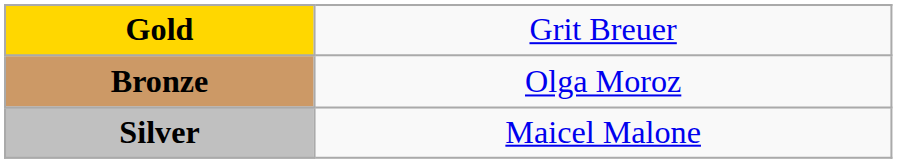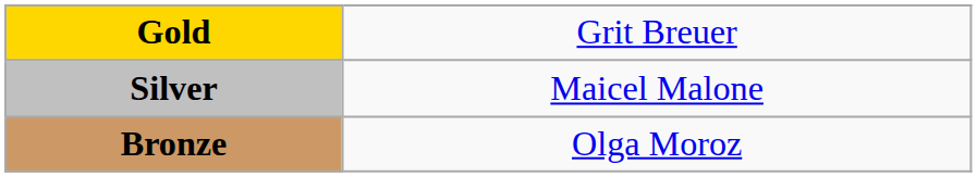rows swapped: Silver <-> Bronze
